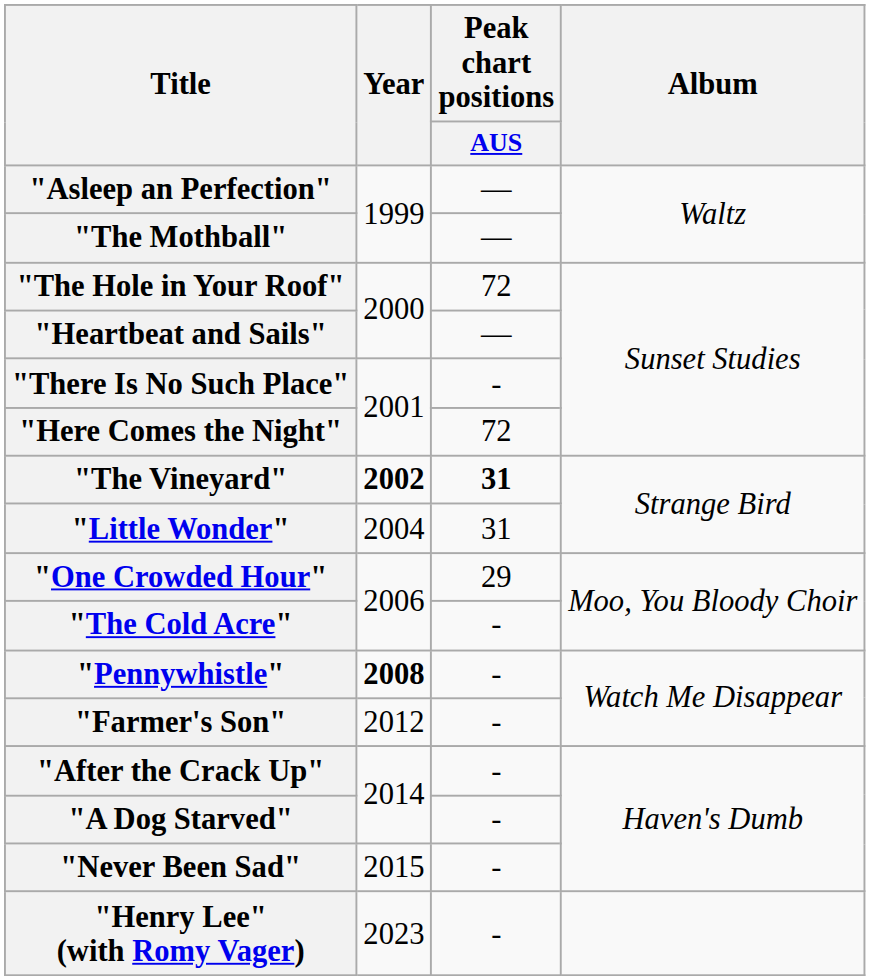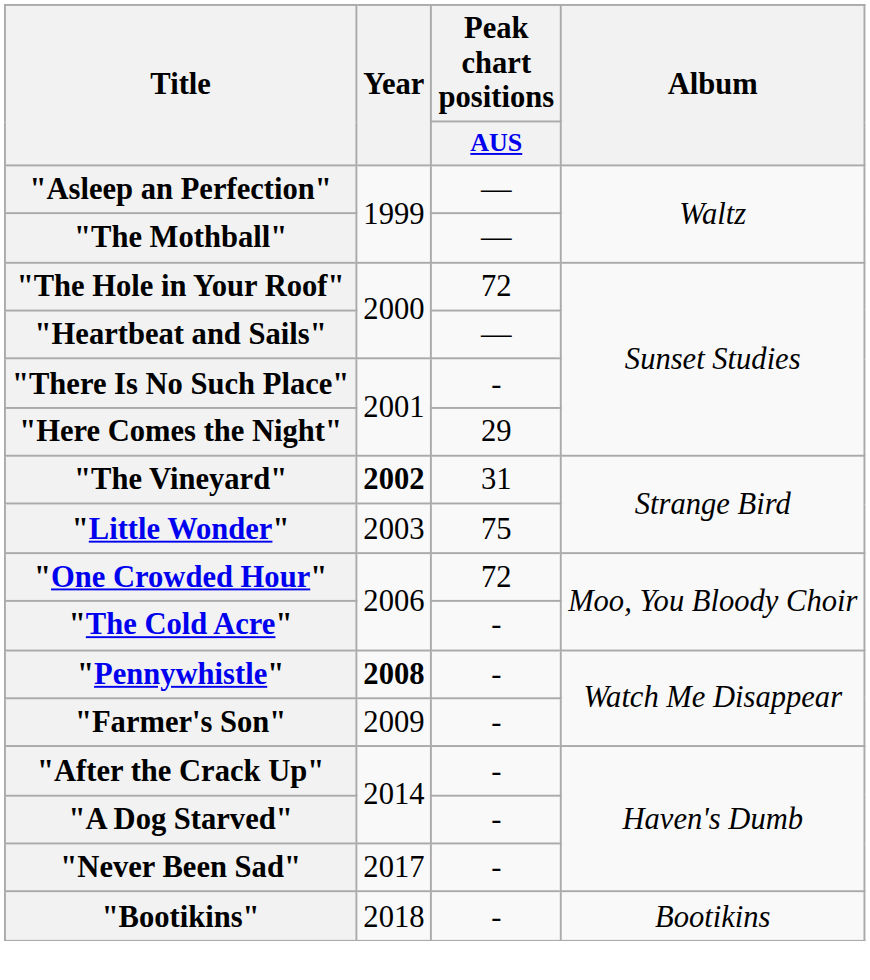"Here Comes the Night" | Peak chart positions / AUS: 72 -> 29
"The Vineyard" | Peak chart positions / AUS: bold -> normal
"Little Wonder" | Year: 2004 -> 2003
"Little Wonder" | Peak chart positions / AUS: 31 -> 75
"One Crowded Hour" | Peak chart positions / AUS: 29 -> 72
"Farmer's Son" | Year: 2012 -> 2009
"Never Been Sad" | Year: 2015 -> 2017
+ row: "Bootikins" | 2018 | - | Bootikins
- row: "Henry Lee" (with Romy Vager) | 2023 | -
